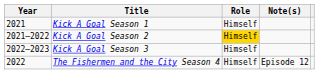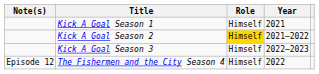columns swapped: Year <-> Note(s)
